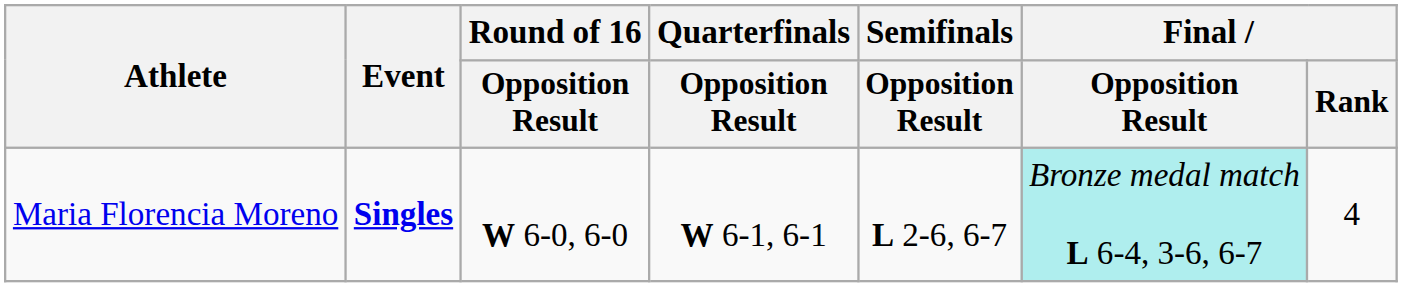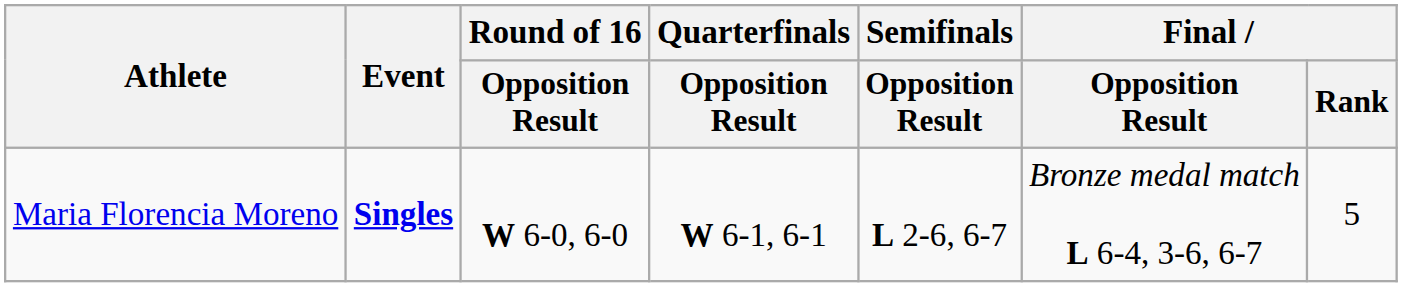Maria Florencia Moreno | Final / Opposition Result: paleturquoise background -> no background
Maria Florencia Moreno | Final / Rank: 4 -> 5
